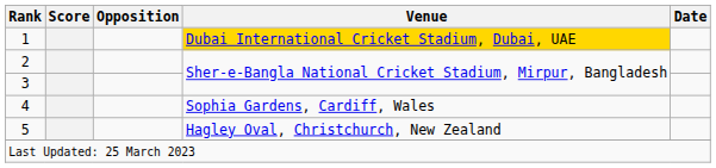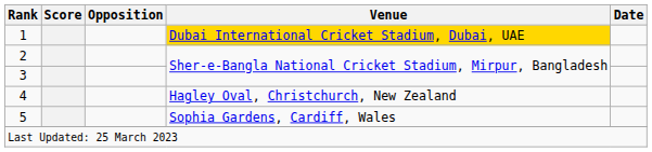4 | Venue: Sophia Gardens, Cardiff, Wales -> Hagley Oval, Christchurch, New Zealand
5 | Venue: Hagley Oval, Christchurch, New Zealand -> Sophia Gardens, Cardiff, Wales
